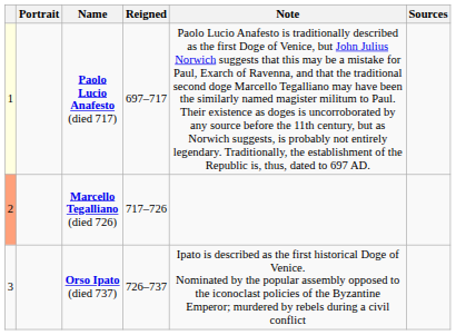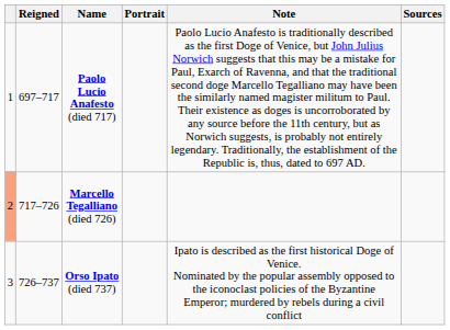columns swapped: Portrait <-> Reigned
Paolo Lucio Anafesto (died 717) | column 1: lightyellow background -> no background
